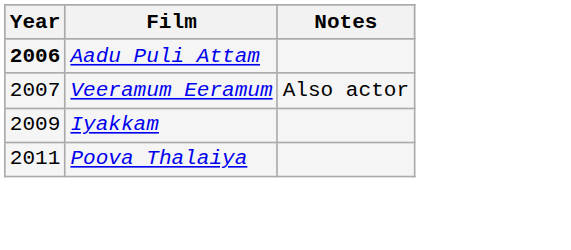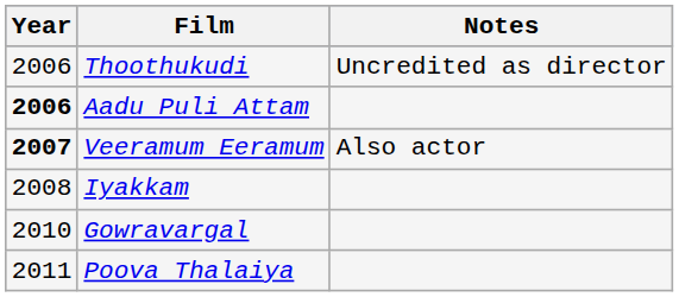+ row: 2006 | Thoothukudi | Uncredited as director
Veeramum Eeramum | Year: normal -> bold
Iyakkam | Year: 2009 -> 2008
+ row: 2010 | Gowravargal
